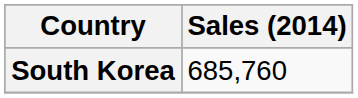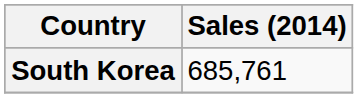South Korea | Sales (2014): 685,760 -> 685,761
